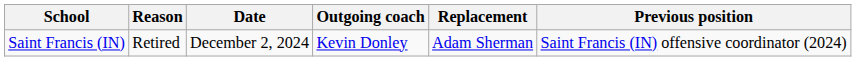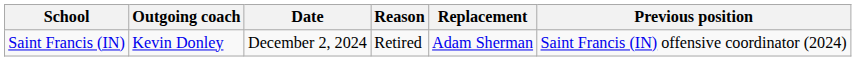columns swapped: Outgoing coach <-> Reason
